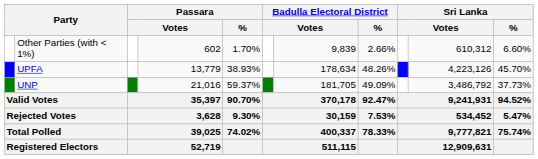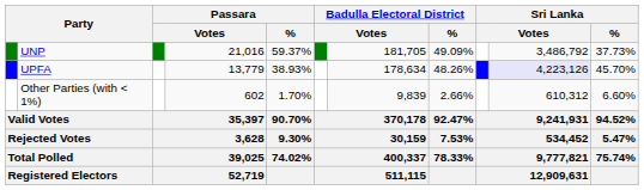rows swapped: UNP <-> Other Parties (with < 1%)
UPFA | column 10: no background -> lavender background
